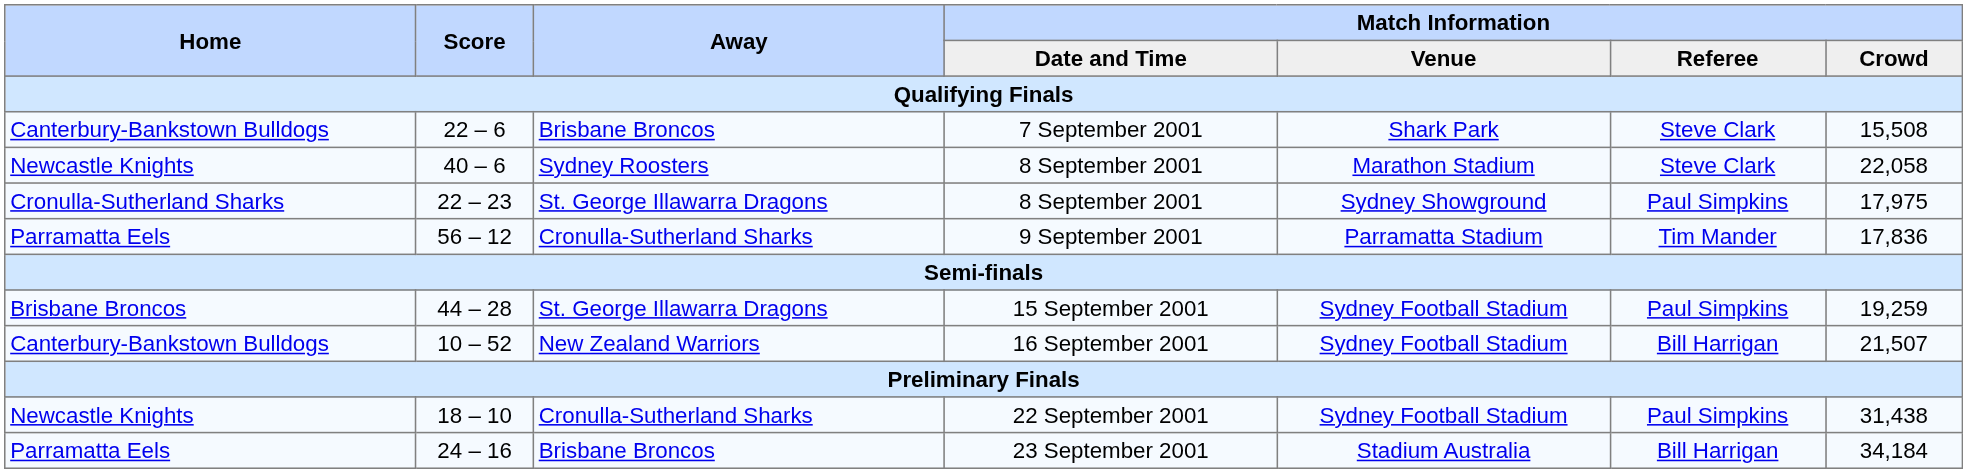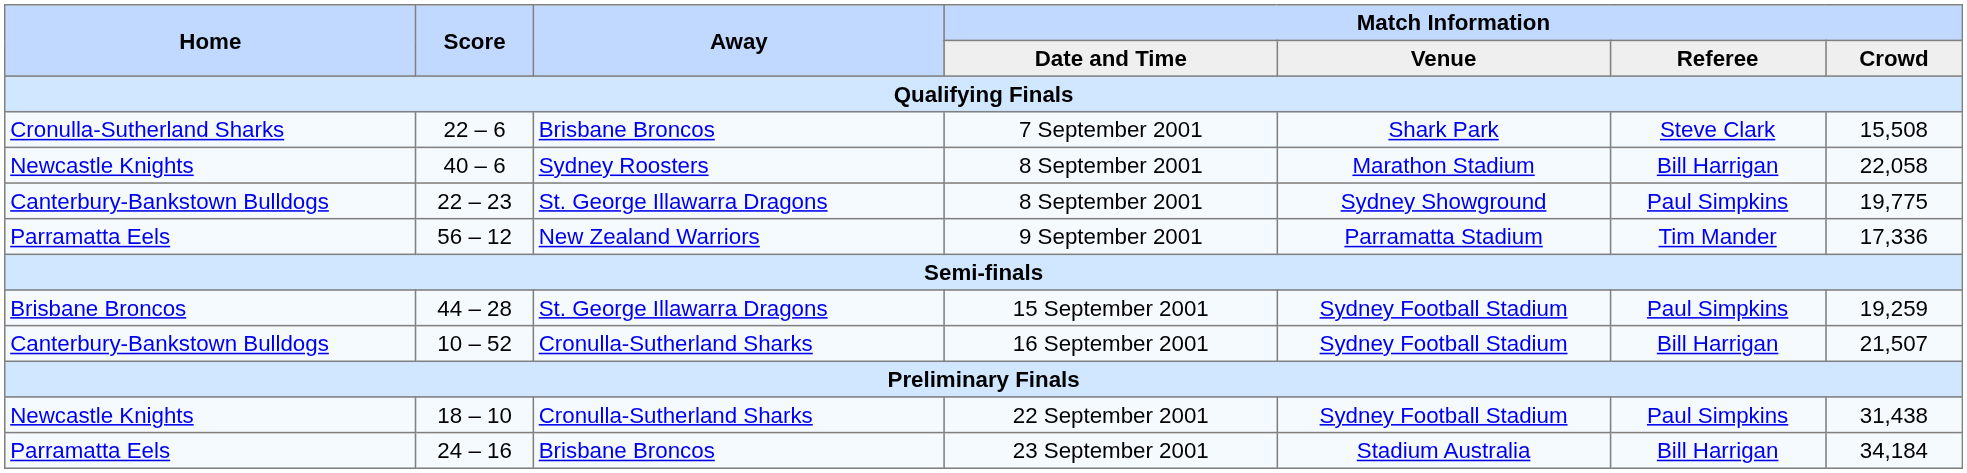7 September 2001 | Home: Canterbury-Bankstown Bulldogs -> Cronulla-Sutherland Sharks
40 – 6 / 8 September 2001 | Match Information / Referee: Steve Clark -> Bill Harrigan
22 – 23 / 8 September 2001 | Home: Cronulla-Sutherland Sharks -> Canterbury-Bankstown Bulldogs
22 – 23 / 8 September 2001 | Match Information / Crowd: 17,975 -> 19,775
9 September 2001 | Away: Cronulla-Sutherland Sharks -> New Zealand Warriors
9 September 2001 | Match Information / Crowd: 17,836 -> 17,336
16 September 2001 | Away: New Zealand Warriors -> Cronulla-Sutherland Sharks
